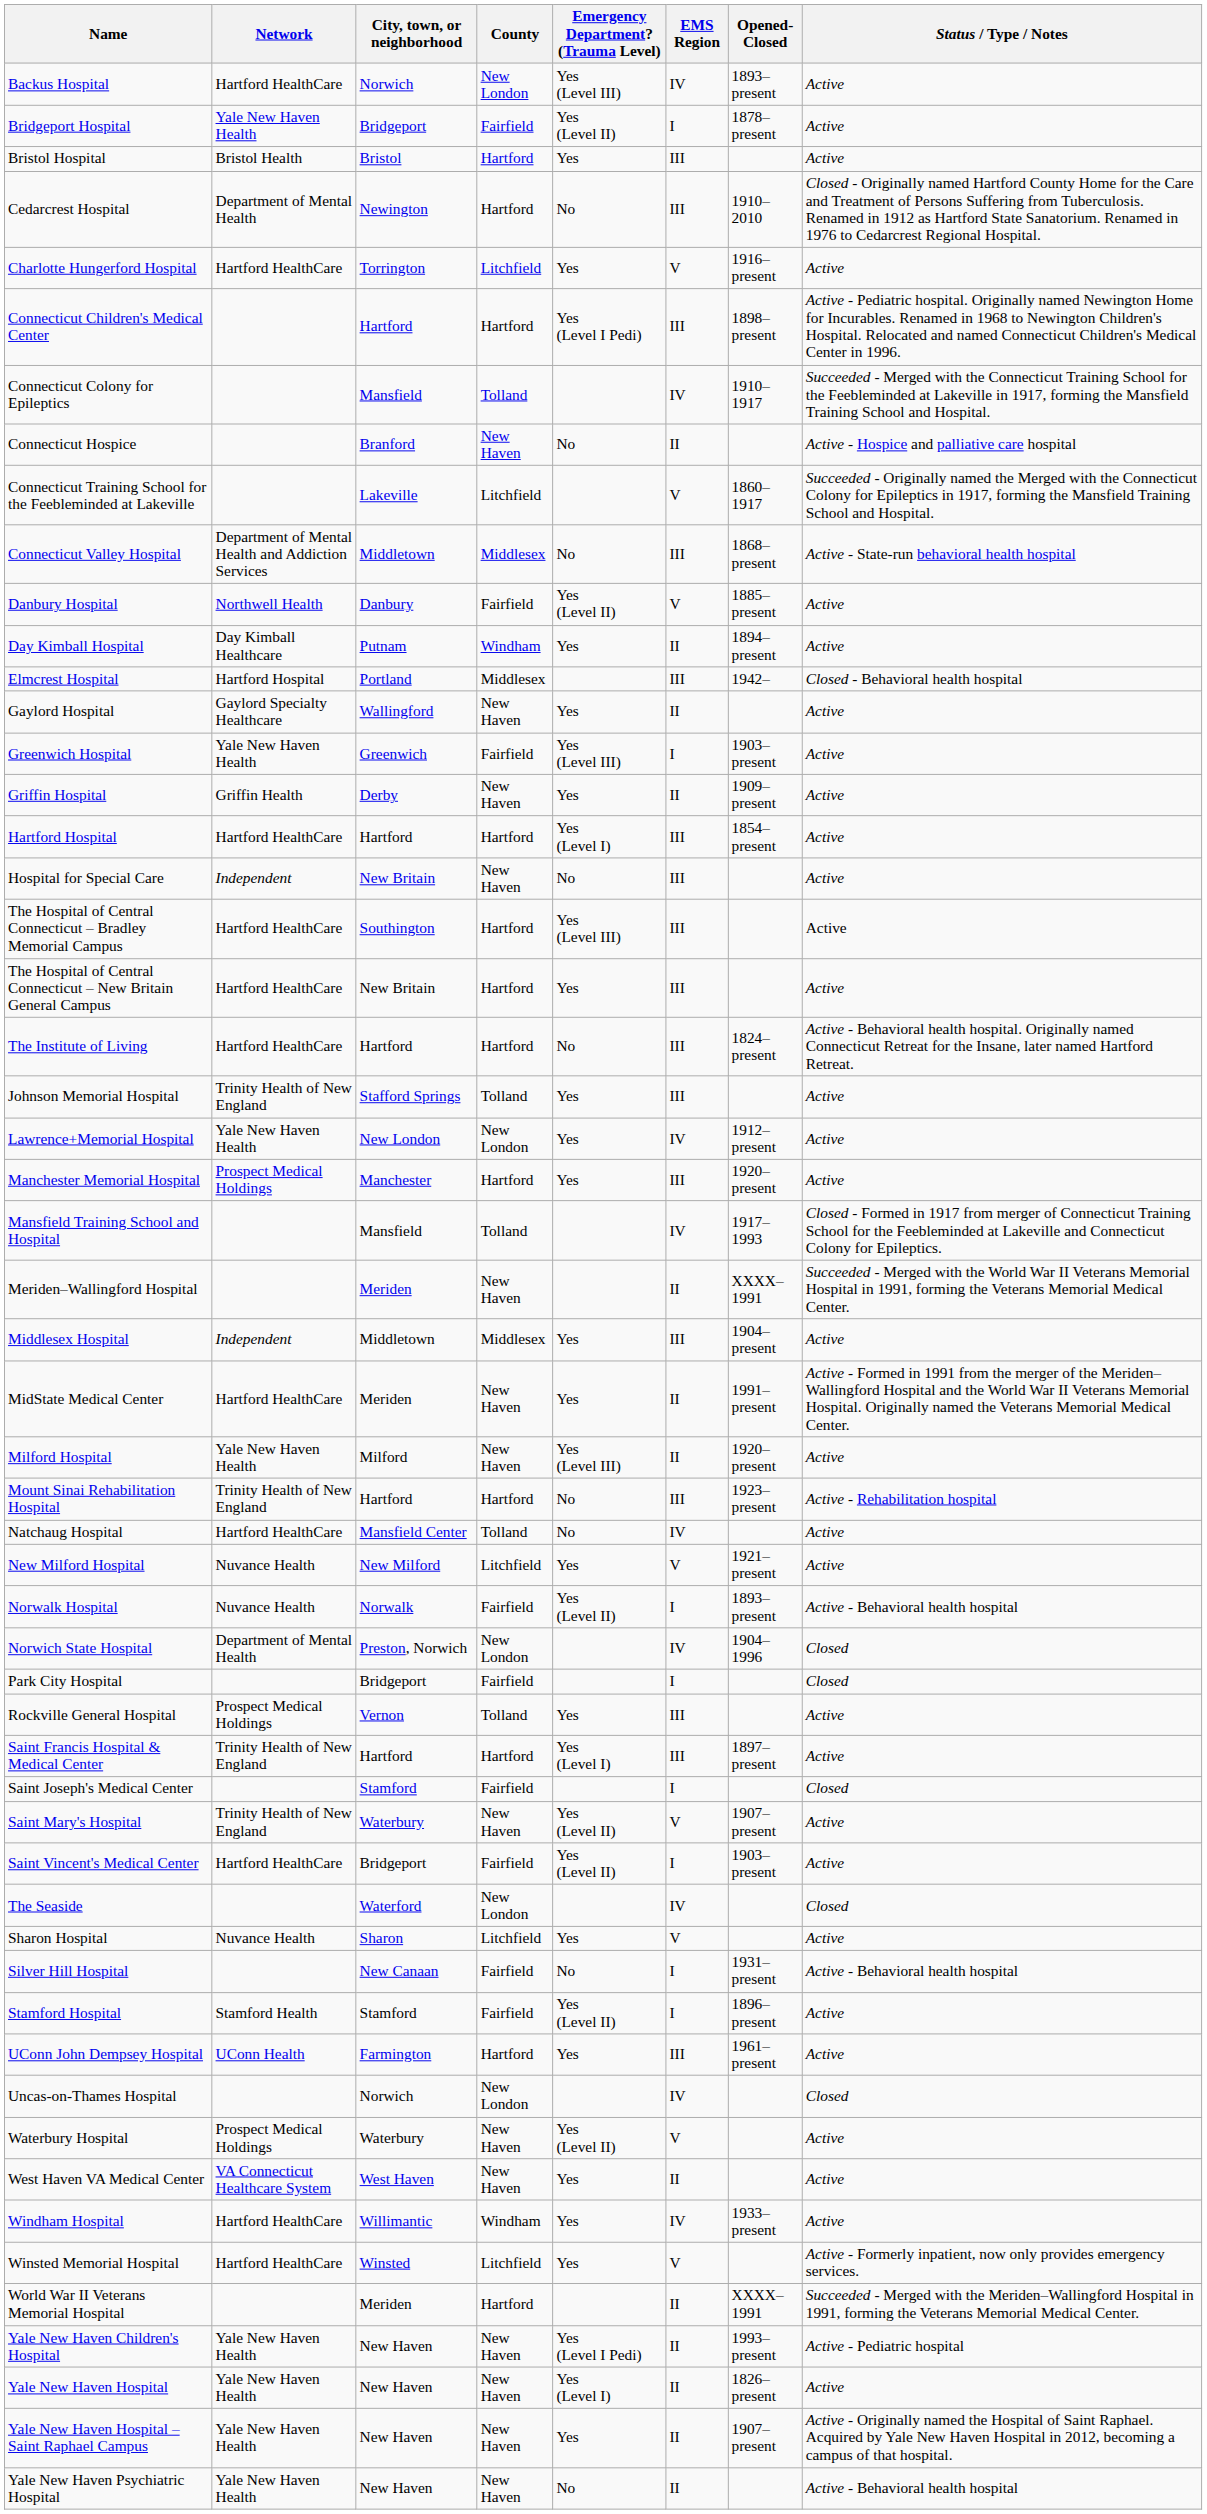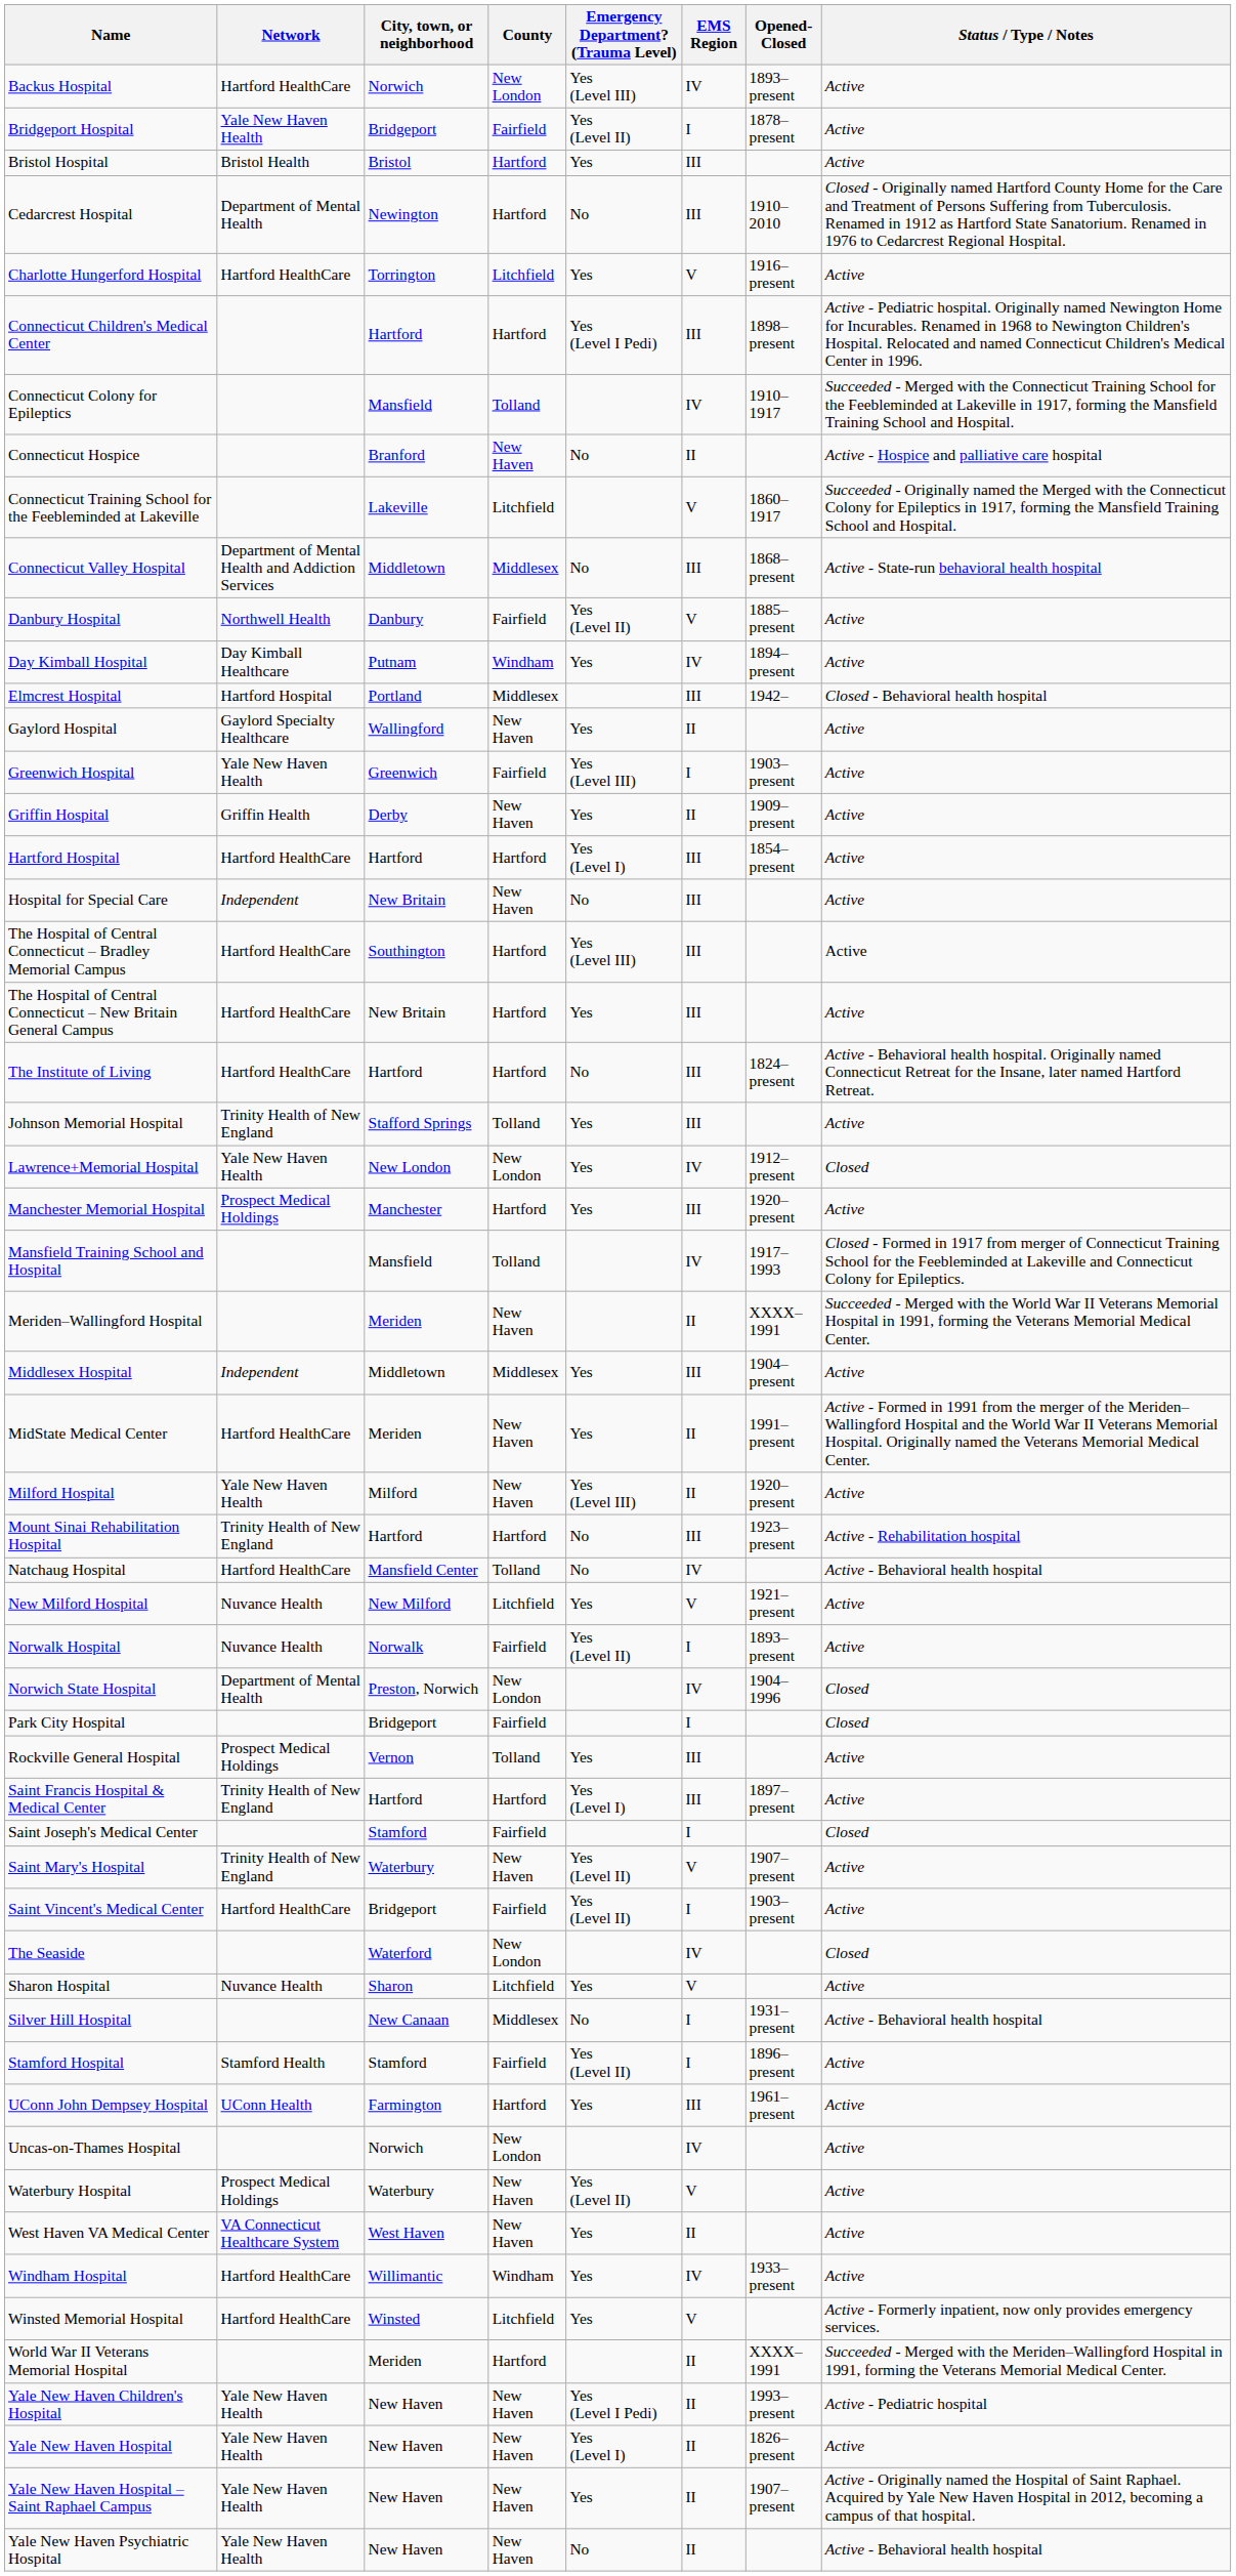Day Kimball Hospital | EMS Region: II -> IV
Lawrence+Memorial Hospital | Status / Type / Notes: Active -> Closed
Natchaug Hospital | Status / Type / Notes: Active -> Active - Behavioral health hospital
Norwalk Hospital | Status / Type / Notes: Active - Behavioral health hospital -> Active
Silver Hill Hospital | County: Fairfield -> Middlesex
Uncas-on-Thames Hospital | Status / Type / Notes: Closed -> Active
